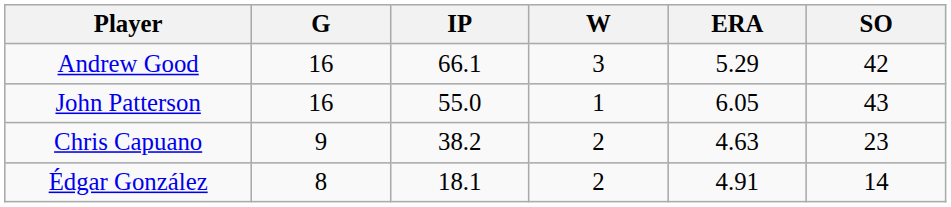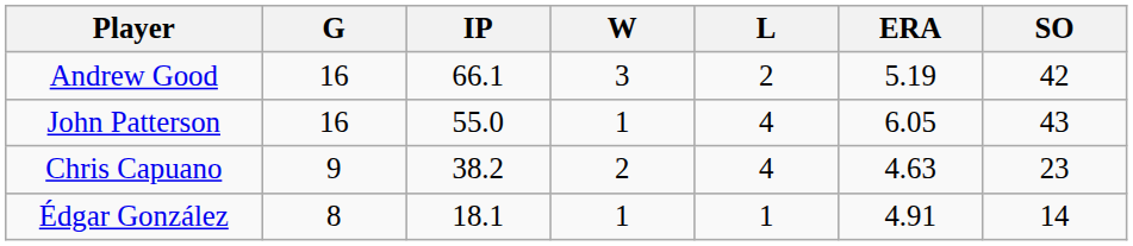+ column: L | 2 | 4 | 4 | 1
Andrew Good | ERA: 5.29 -> 5.19
Édgar González | W: 2 -> 1
